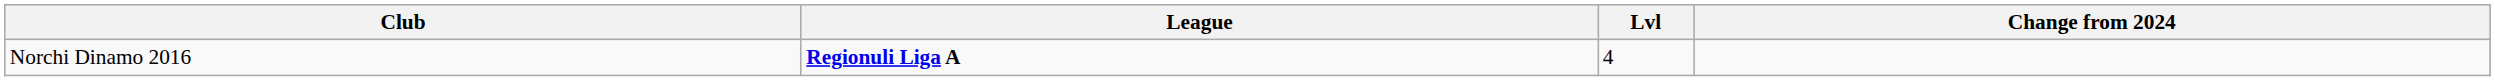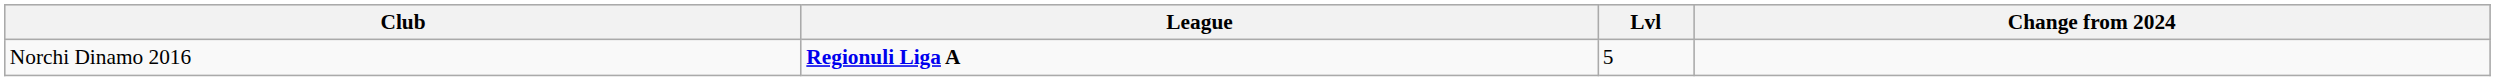Norchi Dinamo 2016 | Lvl: 4 -> 5
